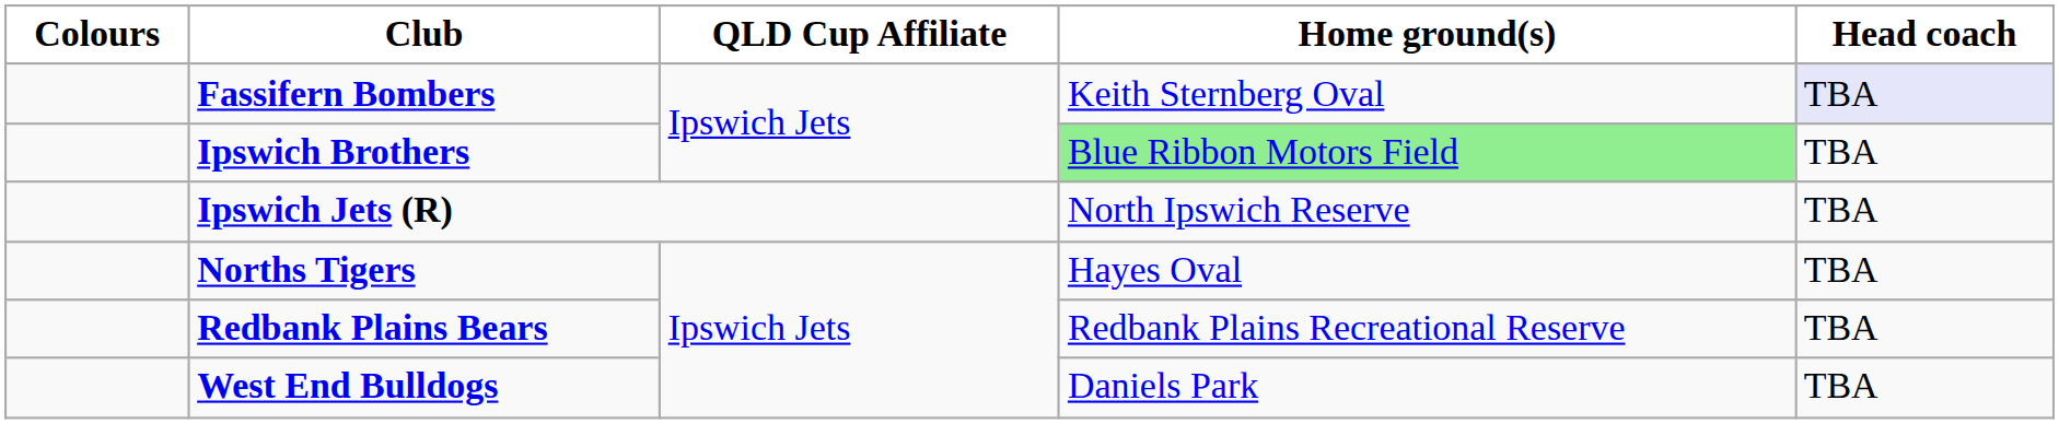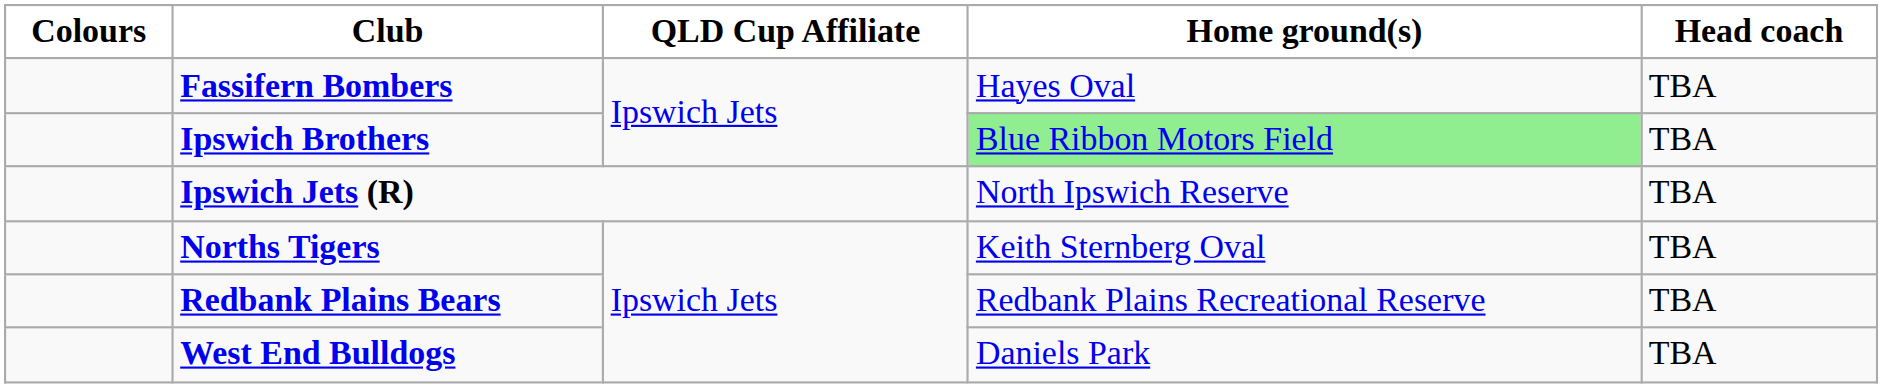Fassifern Bombers | Home ground(s): Keith Sternberg Oval -> Hayes Oval
Fassifern Bombers | Head coach: lavender background -> no background
Norths Tigers | Home ground(s): Hayes Oval -> Keith Sternberg Oval
